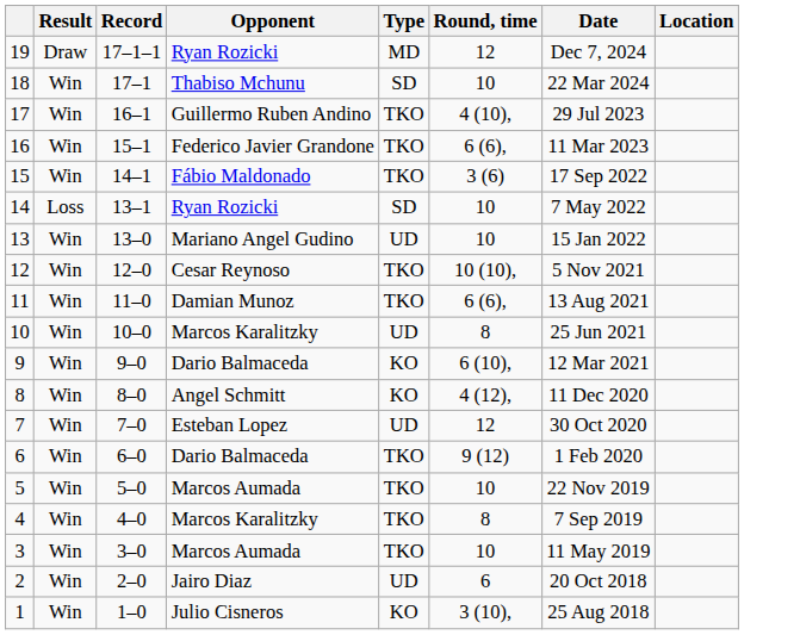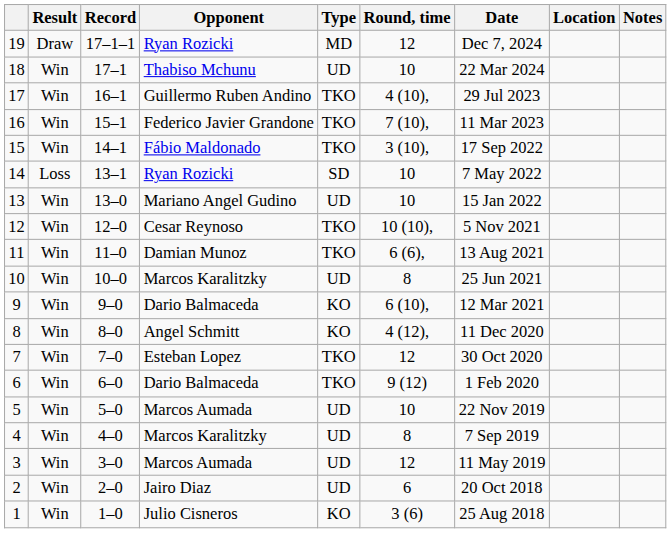+ column: Notes
18 | Type: SD -> UD
16 | Round, time: 6 (6), -> 7 (10),
15 | Round, time: 3 (6) -> 3 (10),
7 | Type: UD -> TKO
5 | Type: TKO -> UD
4 | Type: TKO -> UD
3 | Type: TKO -> UD
3 | Round, time: 10 -> 12
1 | Round, time: 3 (10), -> 3 (6)
